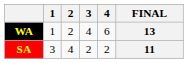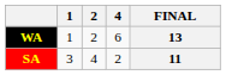- column: 3 | 4 | 2
